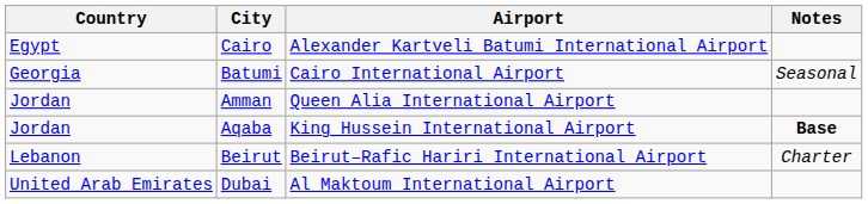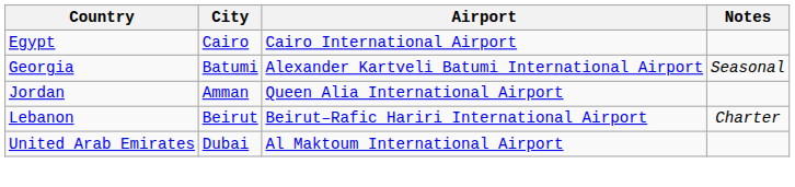Cairo | Airport: Alexander Kartveli Batumi International Airport -> Cairo International Airport
Batumi | Airport: Cairo International Airport -> Alexander Kartveli Batumi International Airport
- row: Jordan | Aqaba | King Hussein International Airport | Base
